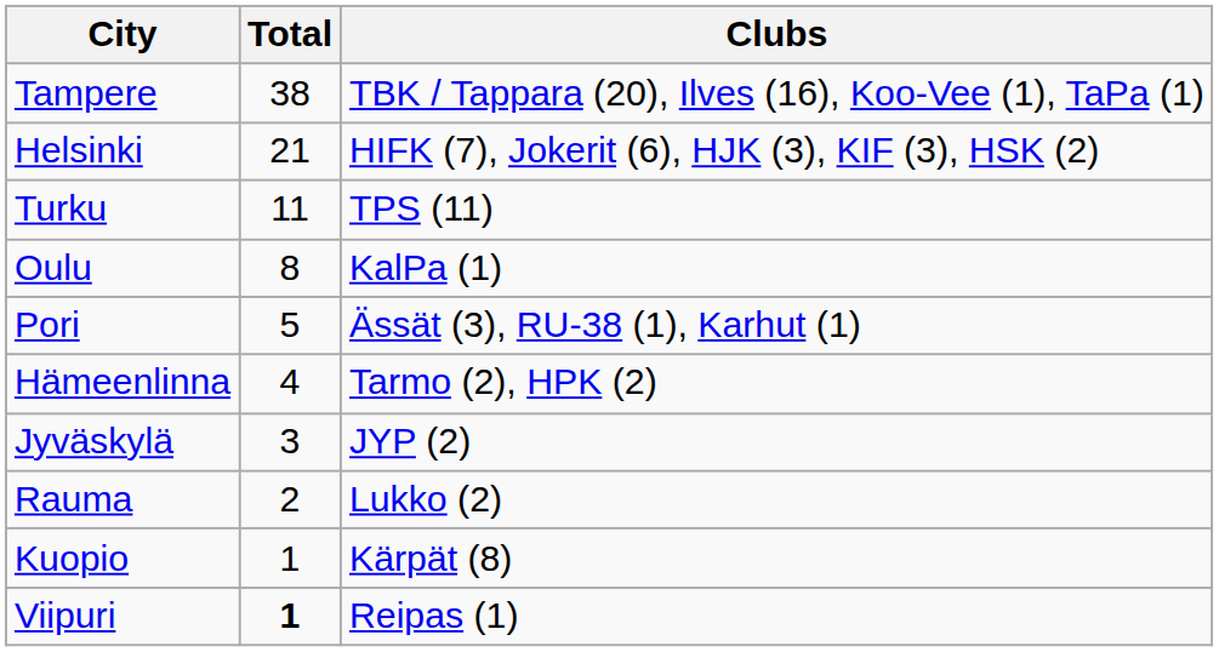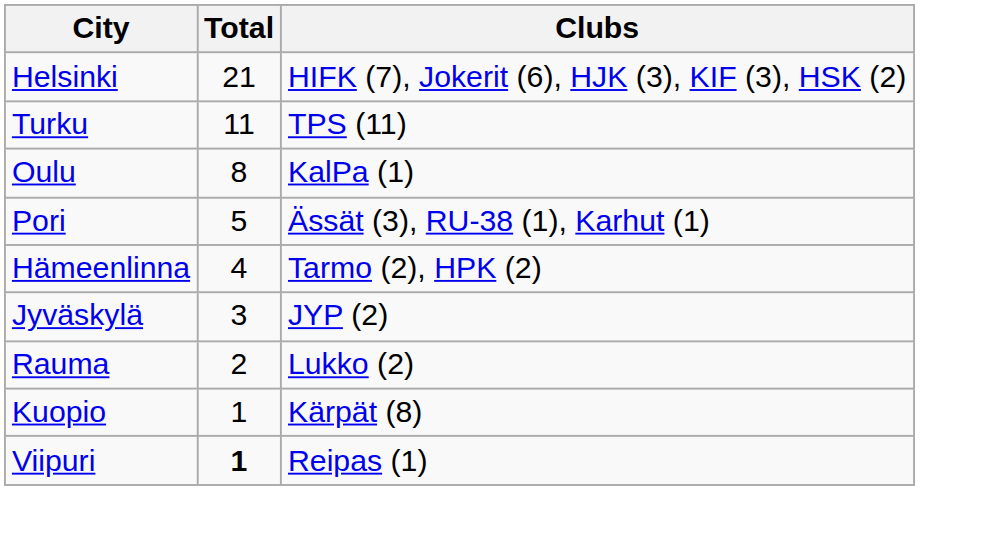- row: Tampere | 38 | TBK / Tappara (20), Ilves (16), Koo-Vee (1), TaPa (1)
